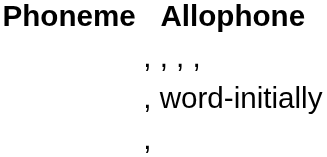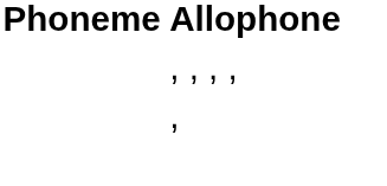- row: , word-initially
